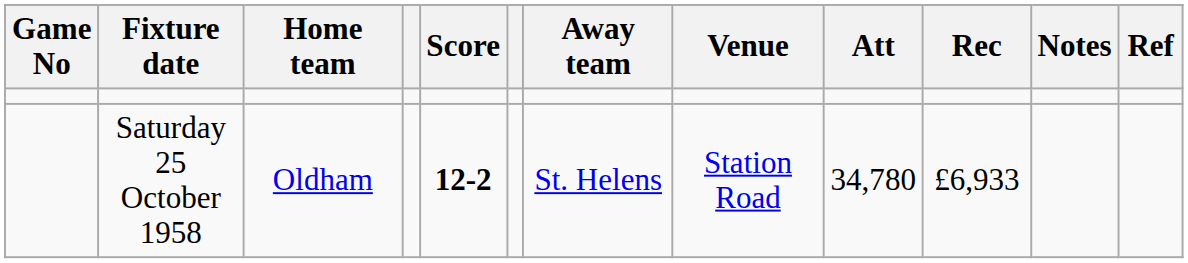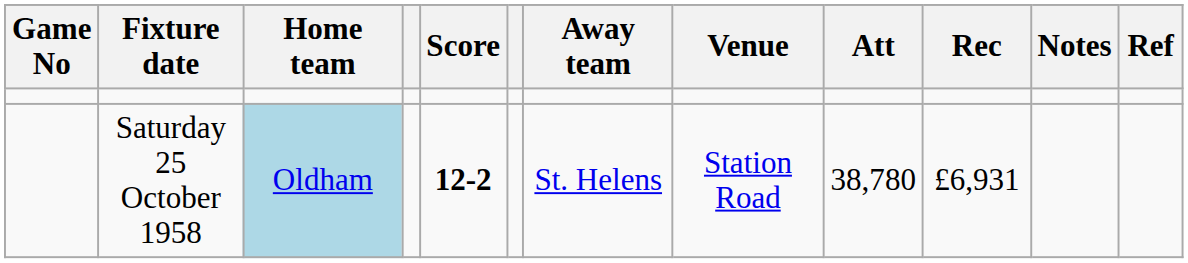Saturday 25 October 1958 | Home team: no background -> lightblue background
Saturday 25 October 1958 | Att: 34,780 -> 38,780
Saturday 25 October 1958 | Rec: £6,933 -> £6,931
